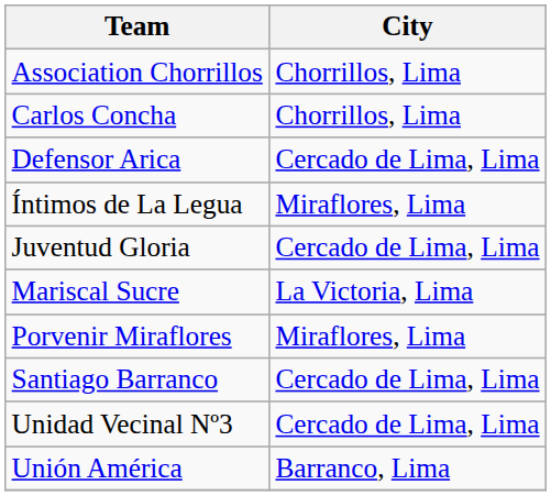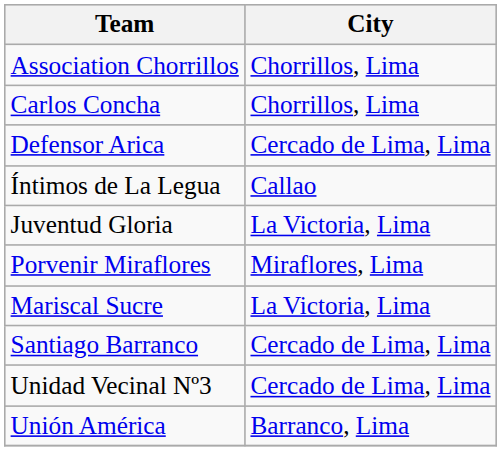Íntimos de La Legua | City: Miraflores, Lima -> Callao
Juventud Gloria | City: Cercado de Lima, Lima -> La Victoria, Lima
rows swapped: Mariscal Sucre <-> Porvenir Miraflores
